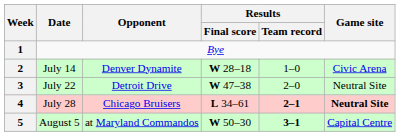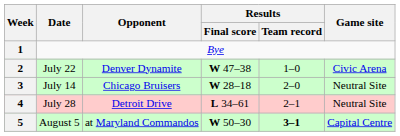2 | Date: July 14 -> July 22
2 | Results / Final score: W 28–18 -> W 47–38
3 | Date: July 22 -> July 14
3 | Opponent: Detroit Drive -> Chicago Bruisers
3 | Results / Final score: W 47–38 -> W 28–18
4 | Opponent: Chicago Bruisers -> Detroit Drive
4 | Results / Team record: bold -> normal
4 | Game site: bold -> normal
